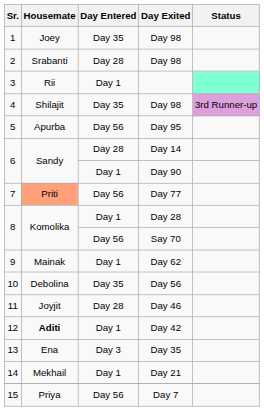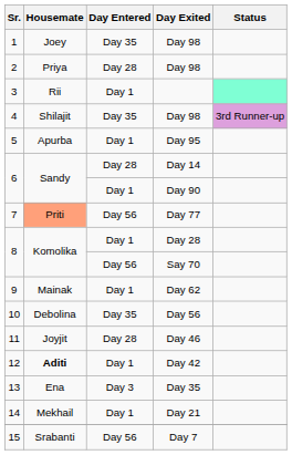2 | Housemate: Srabanti -> Priya
5 | Day Entered: Day 56 -> Day 1
15 | Housemate: Priya -> Srabanti
